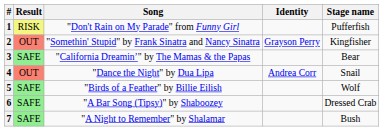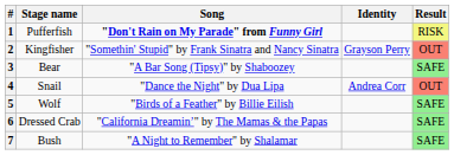columns swapped: Stage name <-> Result
1 | Song: normal -> bold
3 | Song: "California Dreamin’" by The Mamas & the Papas -> "A Bar Song (Tipsy)" by Shaboozey
6 | Song: "A Bar Song (Tipsy)" by Shaboozey -> "California Dreamin’" by The Mamas & the Papas
